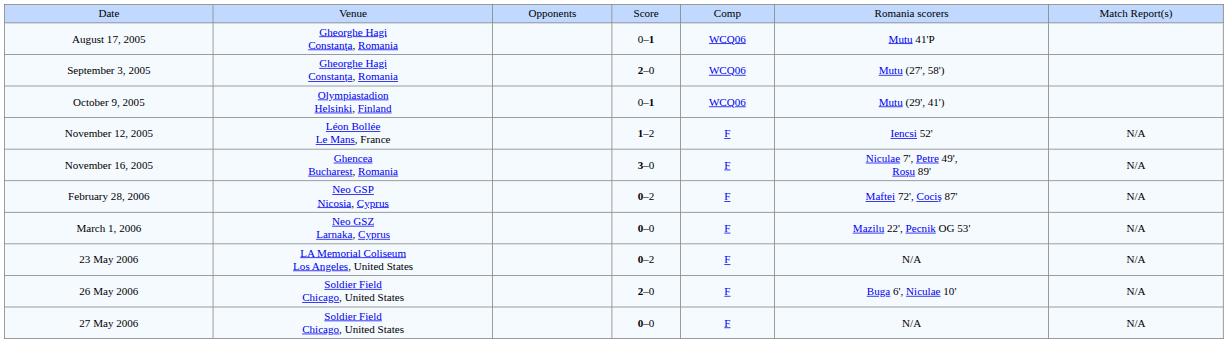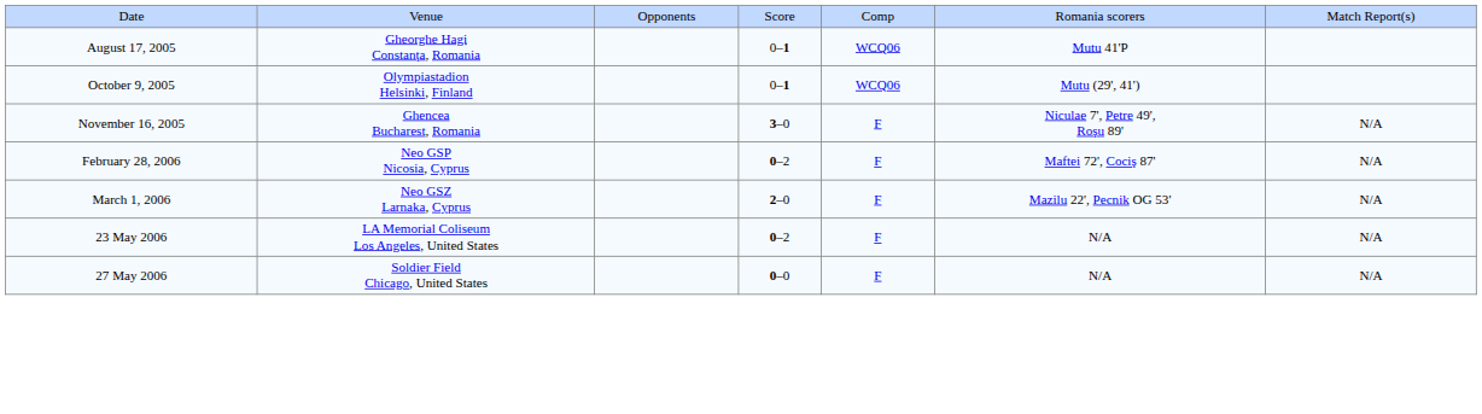- row: September 3, 2005 | Gheorghe Hagi Constanţa, Romania | 2–0 | WCQ06 | Mutu (27', 58')
- row: November 12, 2005 | Léon Bollée Le Mans, France | 1–2 | F | Iencsi 52' | N/A
March 1, 2006 | column 4: 0–0 -> 2–0
- row: 26 May 2006 | Soldier Field Chicago, United States | 2–0 | F | Buga 6', Niculae 10' | N/A
